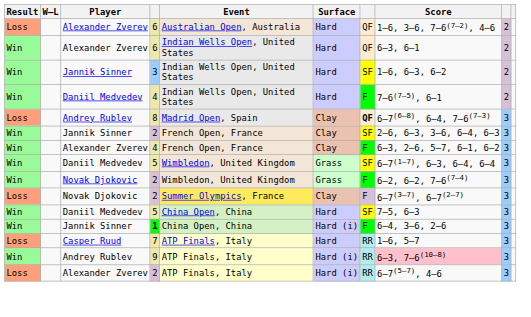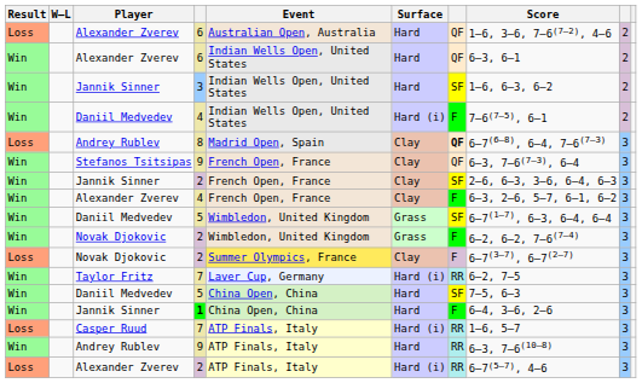Daniil Medvedev / 4 | Surface: Hard -> Hard (i)
+ row: Win | Stefanos Tsitsipas | 9 | French Open, France | Clay | QF | 6–3, 7–6(7–3), 6–4 | 3
+ row: Win | Taylor Fritz | 7 | Laver Cup, Germany | Hard (i) | RR | 6–2, 7–5 | 3
1 | Surface: Hard (i) -> Hard
Casper Ruud / 7 | Surface: Hard -> Hard (i)
Andrey Rublev / 9 | Surface: Hard (i) -> Hard
Andrey Rublev / 9 | Score: pink background -> no background
